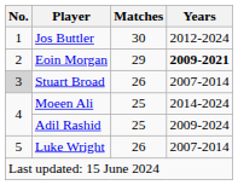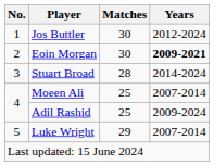Eoin Morgan | Matches: 29 -> 30
Stuart Broad | No.: lightgrey background -> no background
Stuart Broad | Matches: 26 -> 28
Stuart Broad | Years: 2007-2014 -> 2014-2024
Moeen Ali | Years: 2014-2024 -> 2007-2014
Luke Wright | Matches: 26 -> 29
